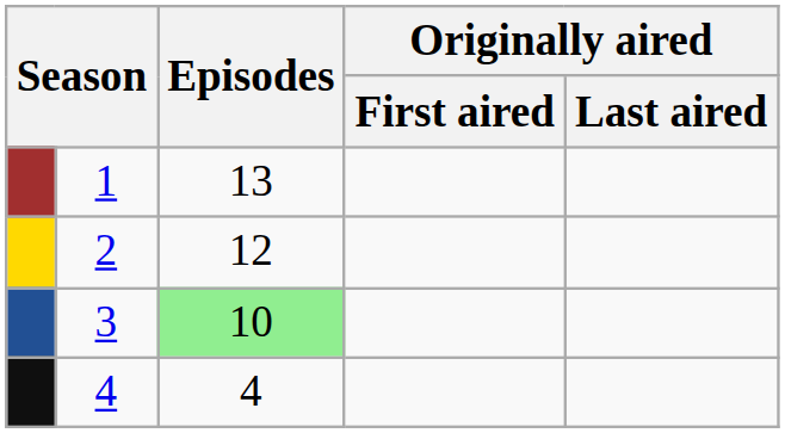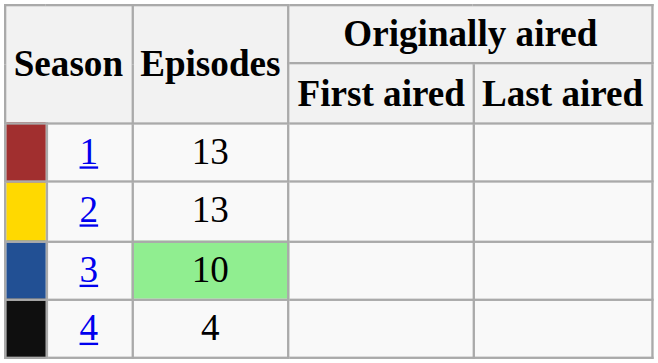2 | Episodes: 12 -> 13
